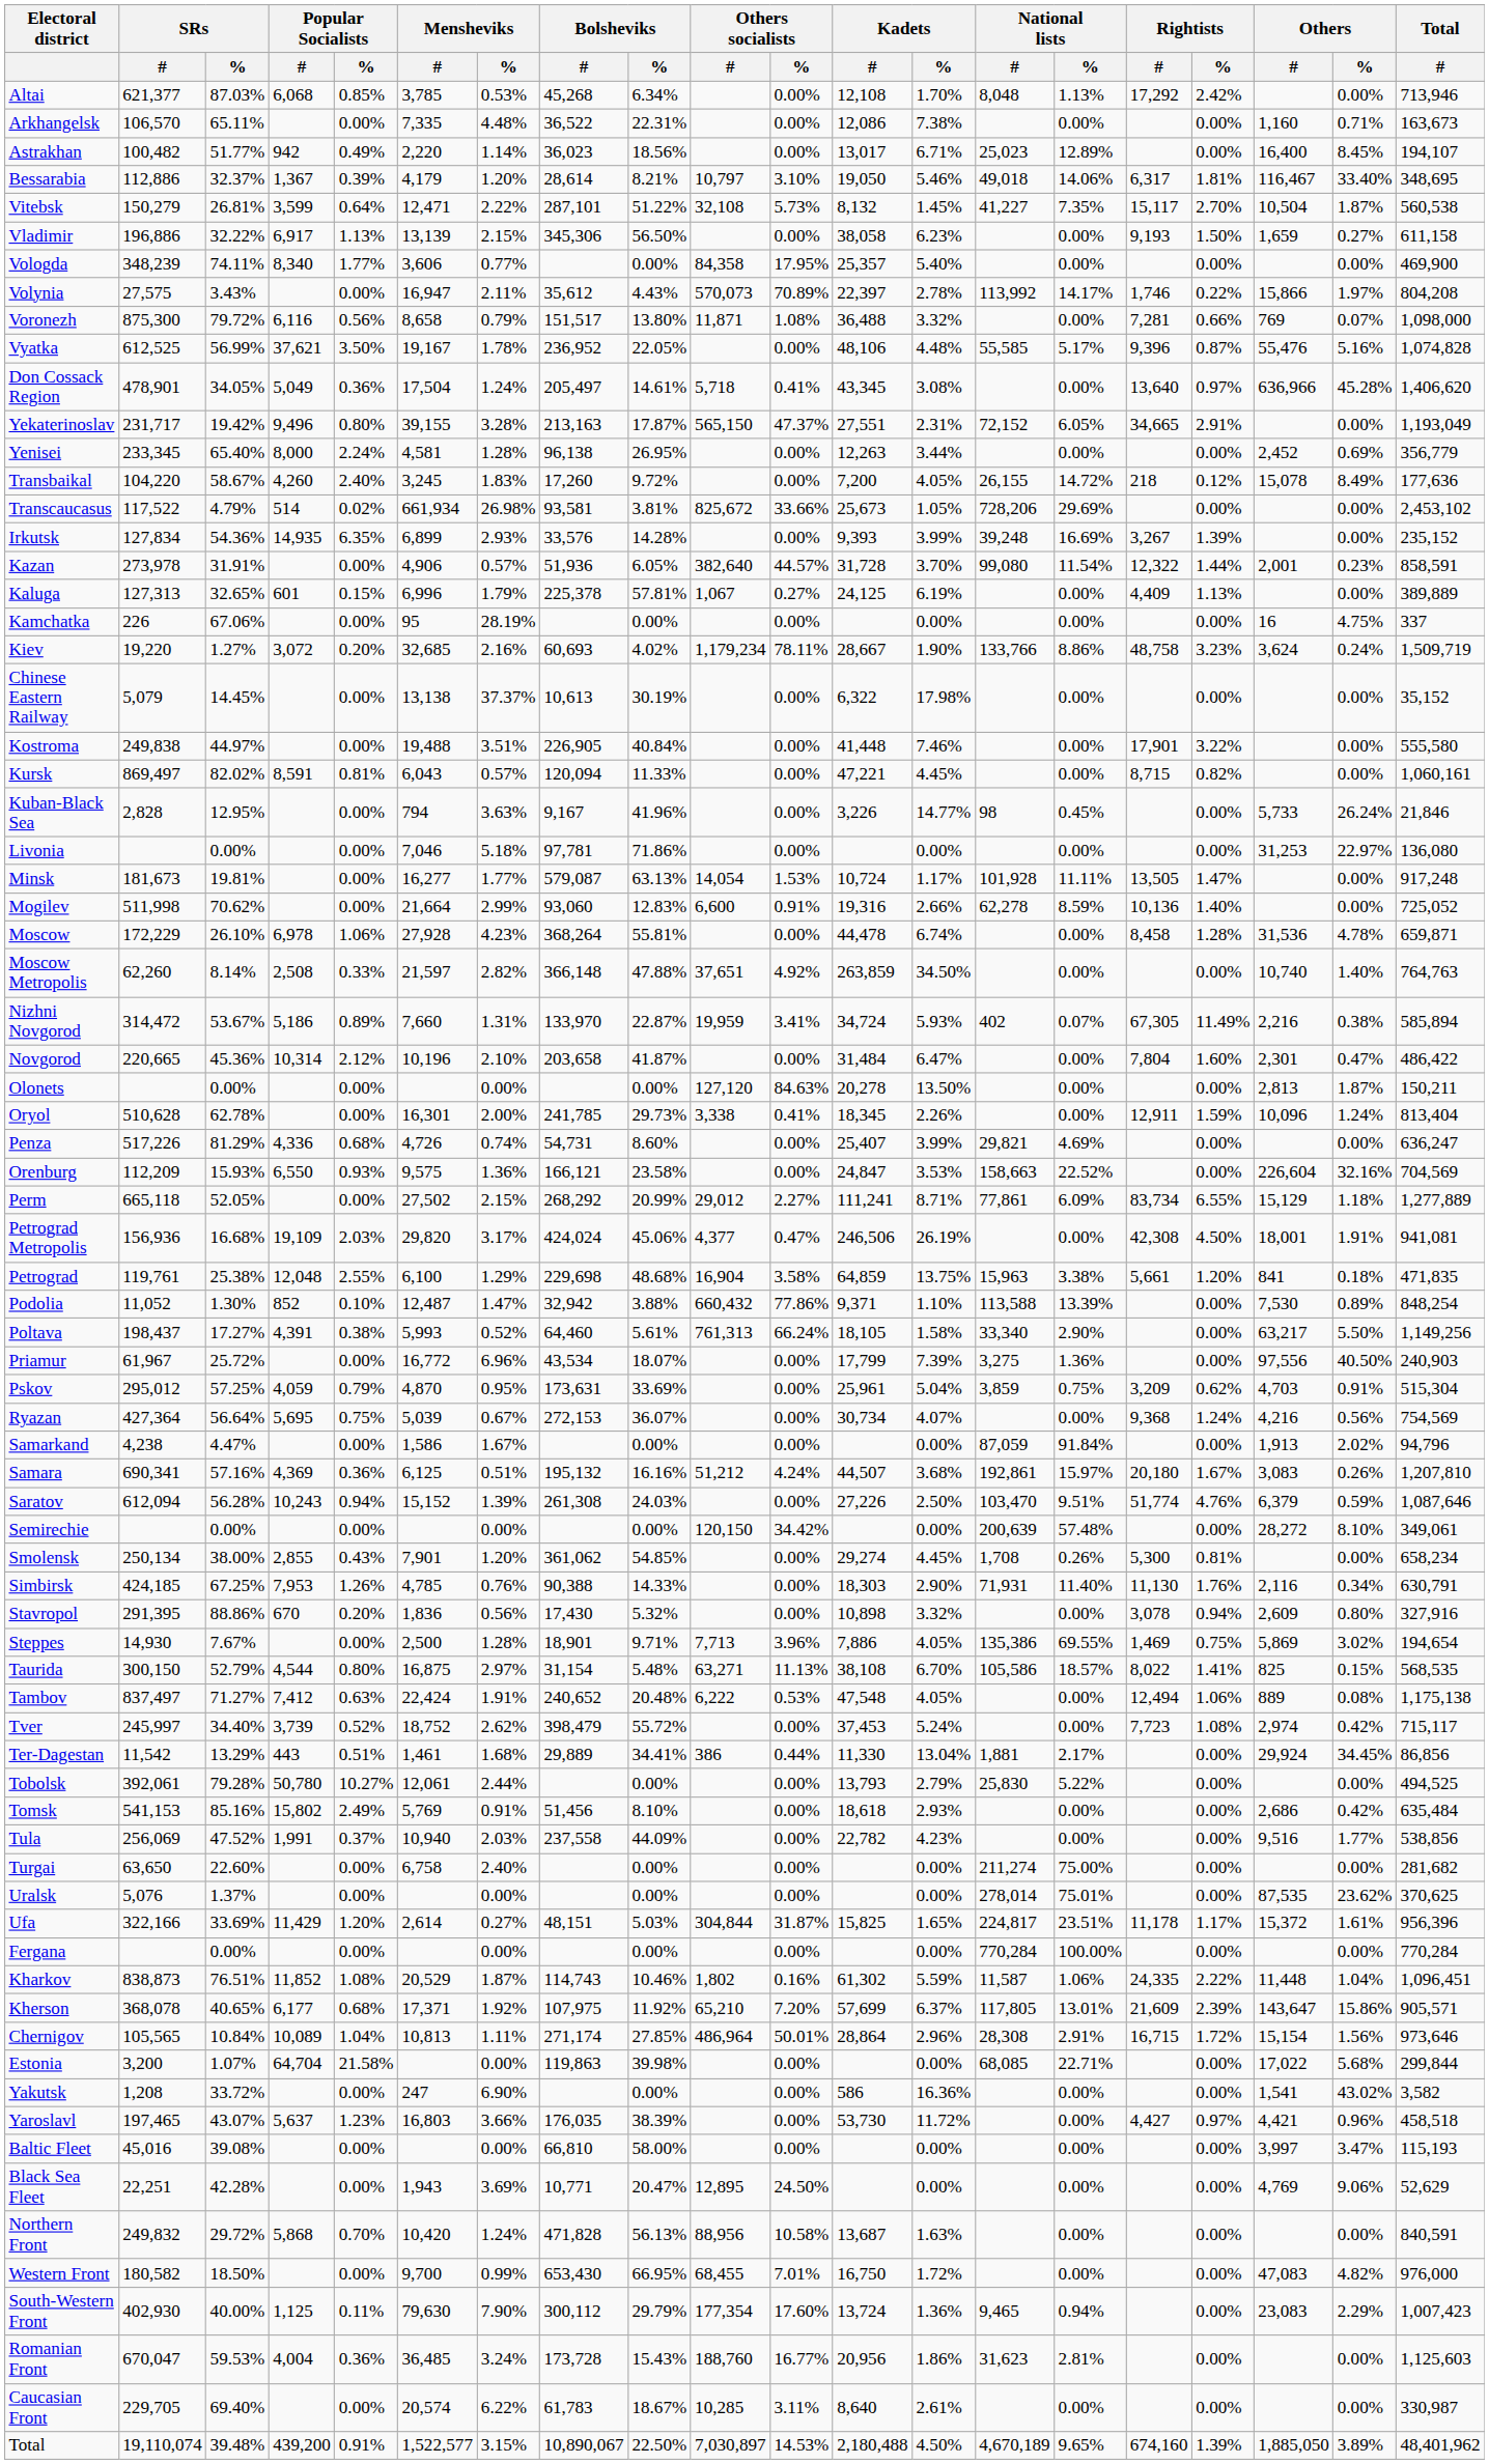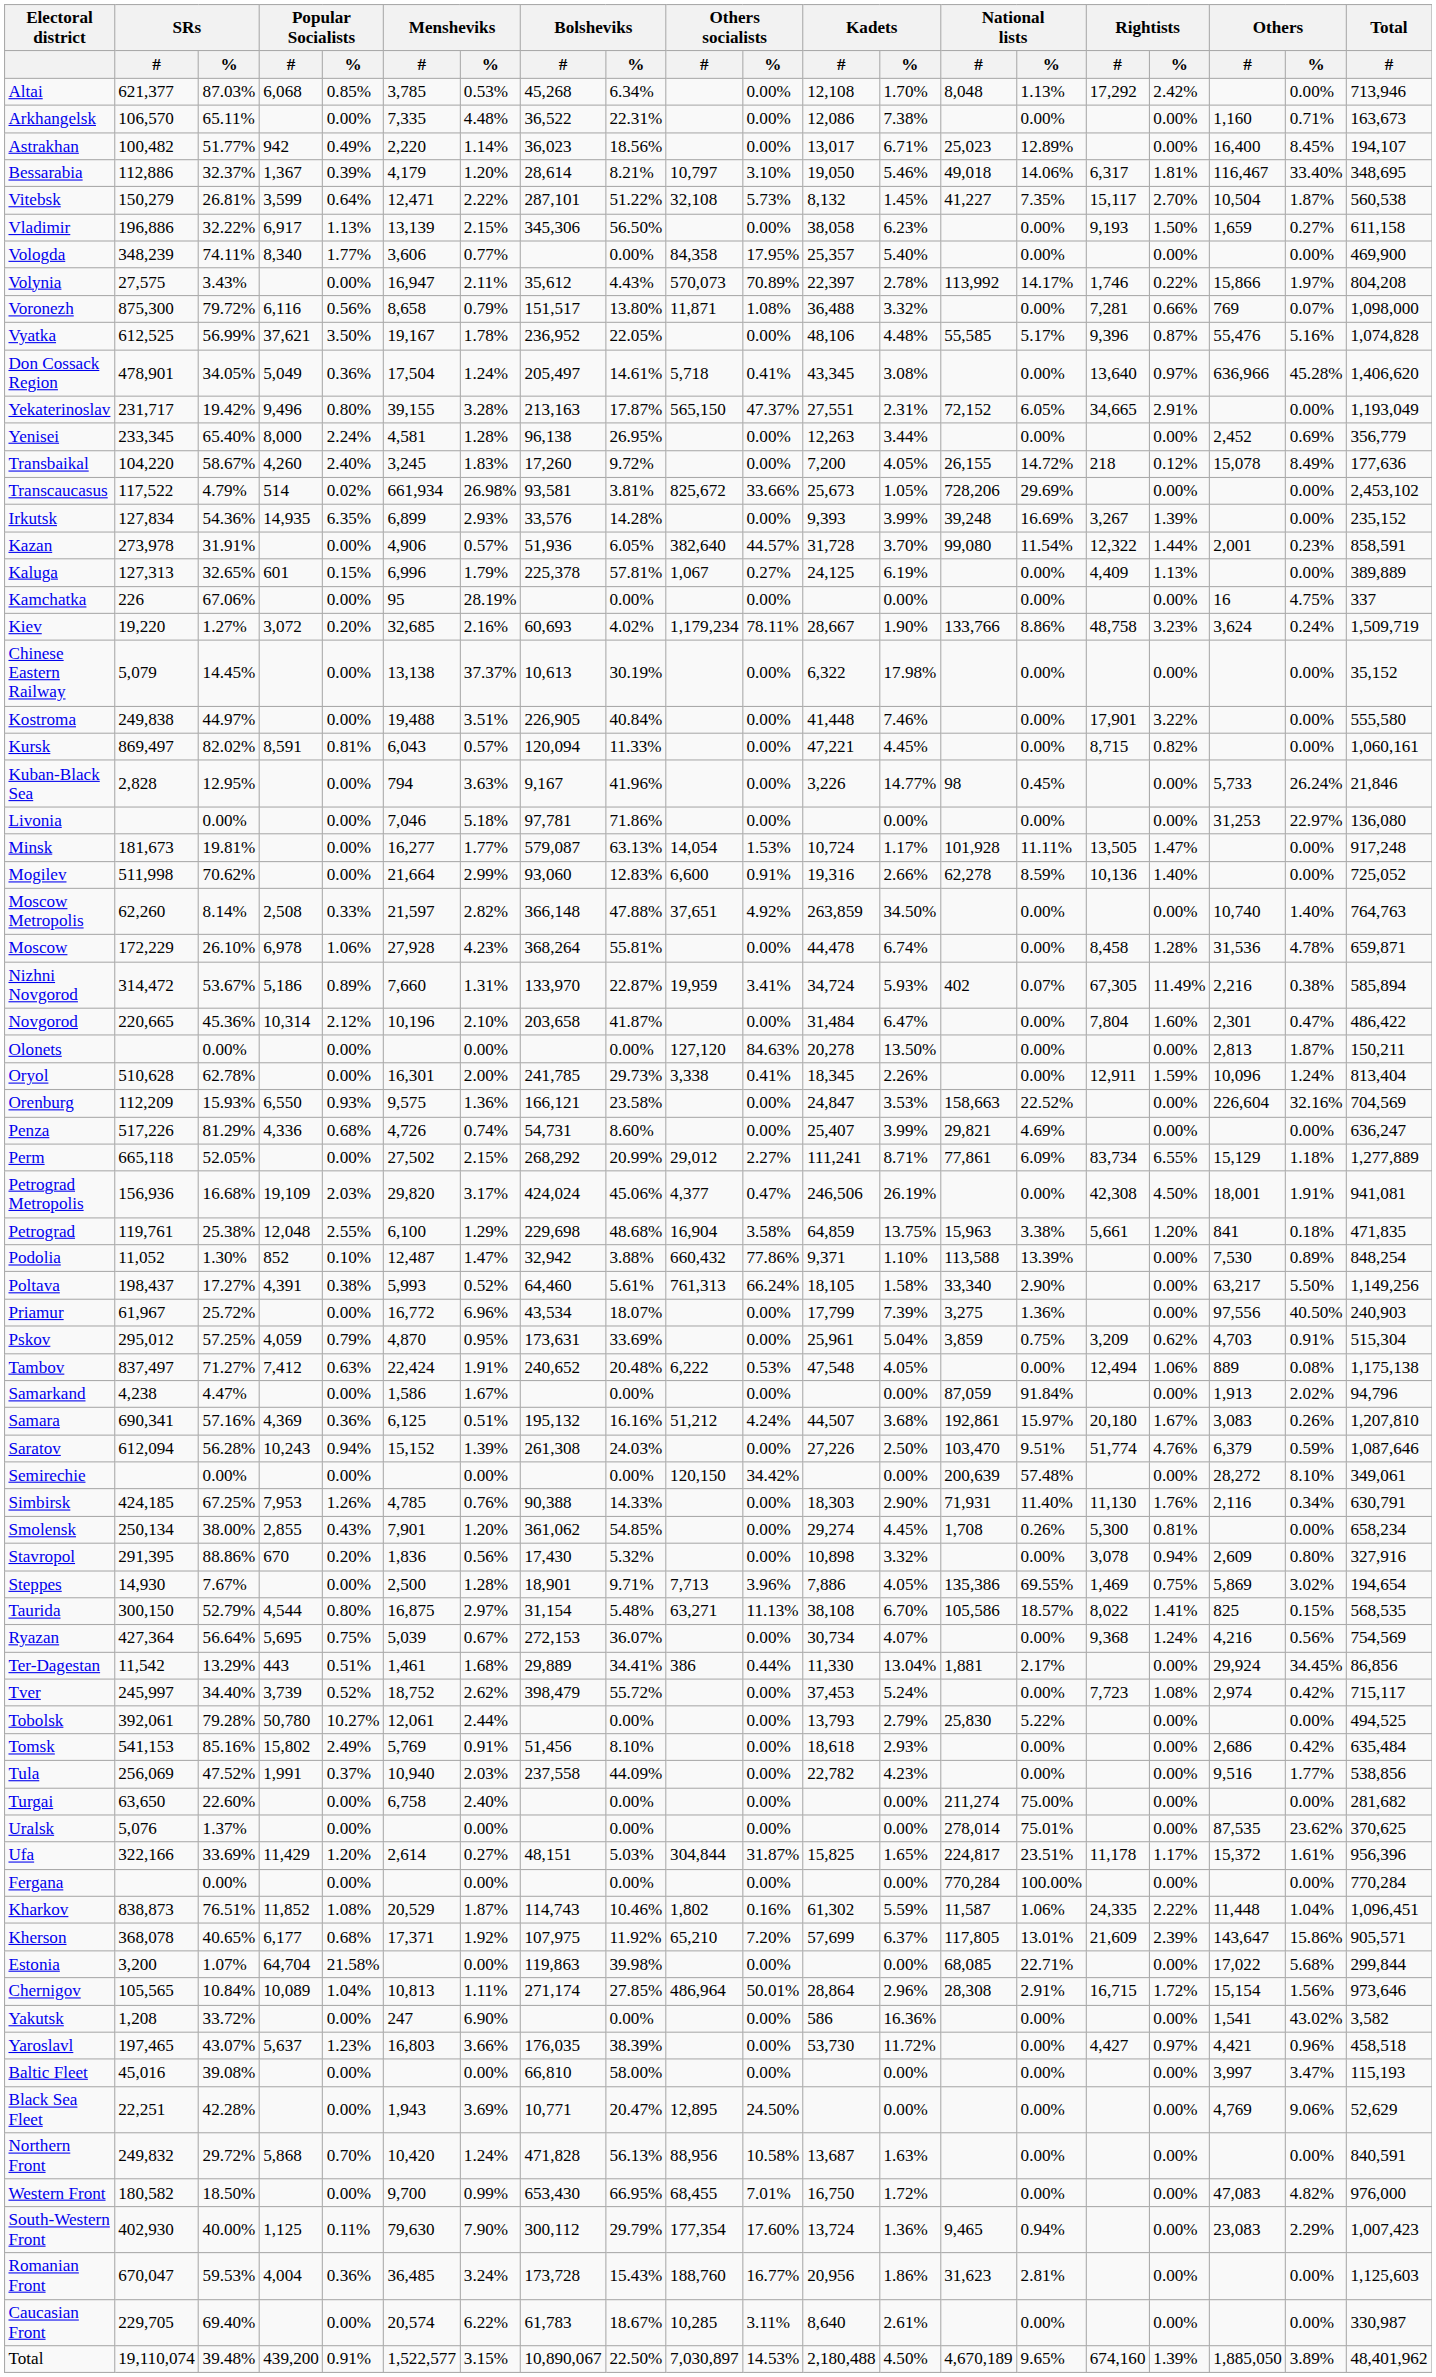rows swapped: Moscow Metropolis <-> Moscow
rows swapped: Orenburg <-> Penza
rows swapped: Ryazan <-> Tambov
rows swapped: Simbirsk <-> Smolensk
rows swapped: Tver <-> Ter-Dagestan
rows swapped: Chernigov <-> Estonia
